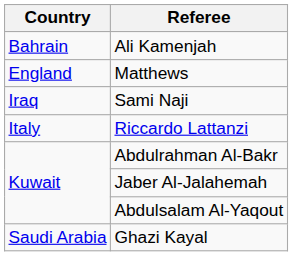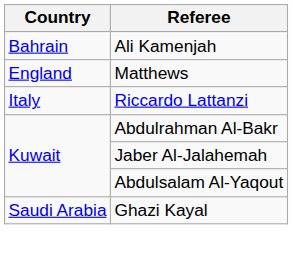- row: Iraq | Sami Naji
